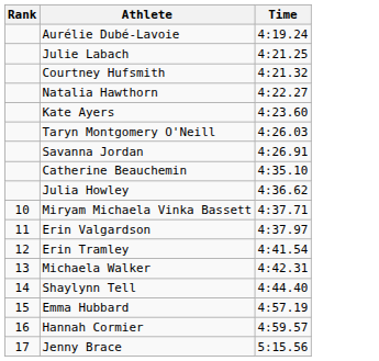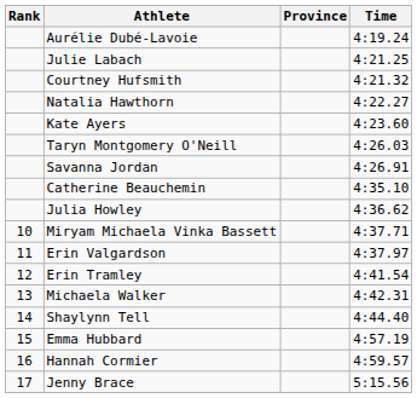+ column: Province
